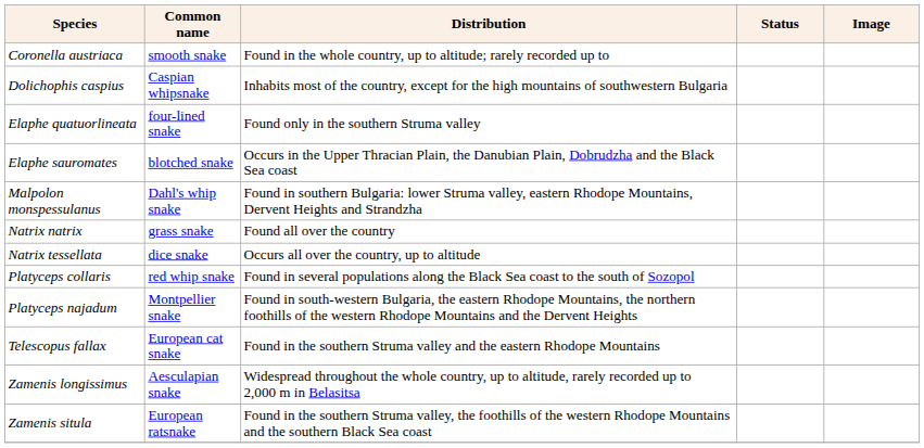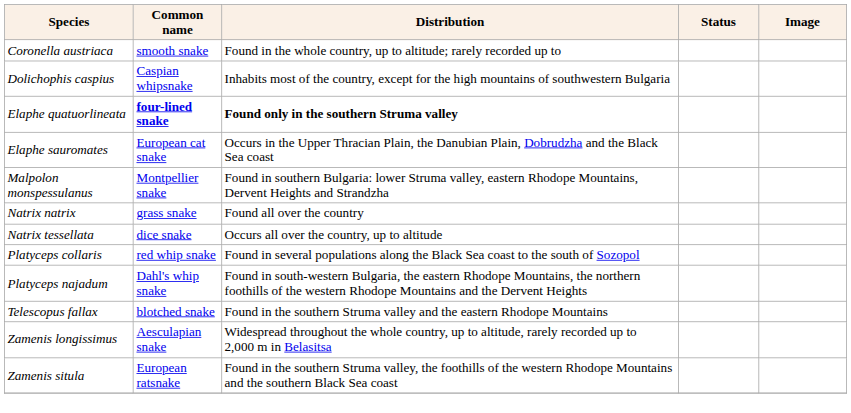Elaphe quatuorlineata | Common name: normal -> bold
Elaphe quatuorlineata | Distribution: normal -> bold
Elaphe sauromates | Common name: blotched snake -> European cat snake
Malpolon monspessulanus | Common name: Dahl's whip snake -> Montpellier snake
Platyceps najadum | Common name: Montpellier snake -> Dahl's whip snake
Telescopus fallax | Common name: European cat snake -> blotched snake
